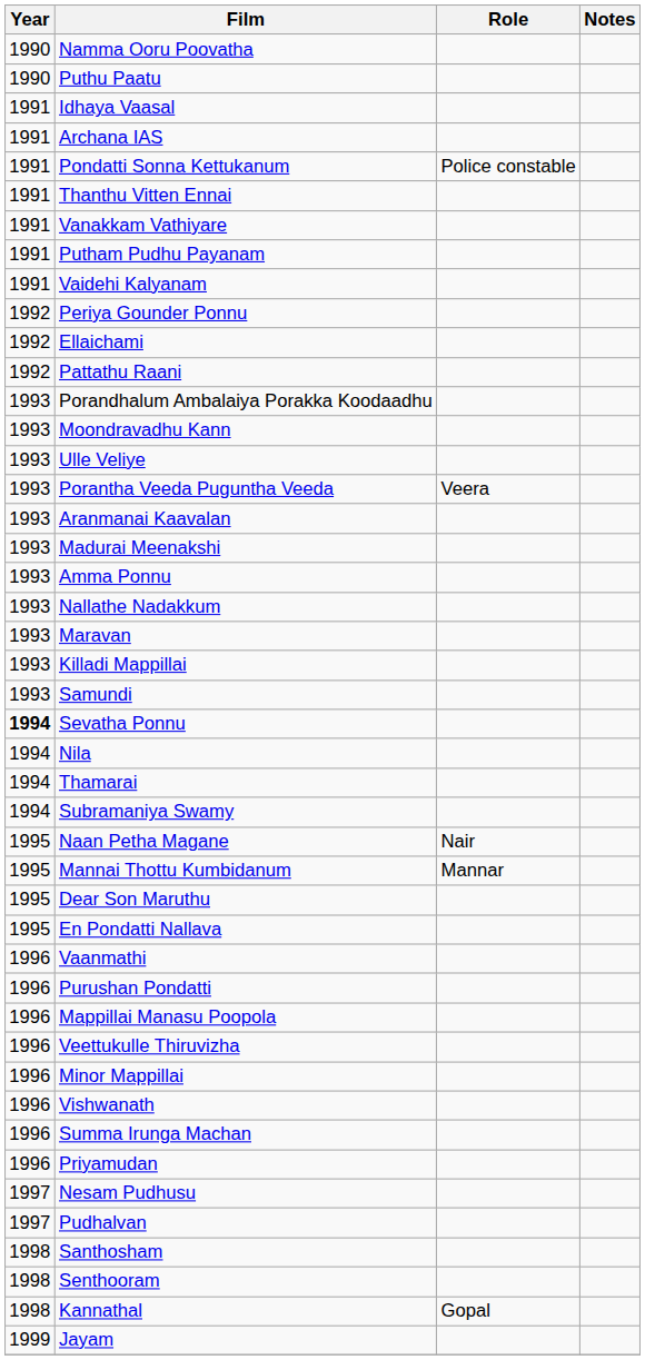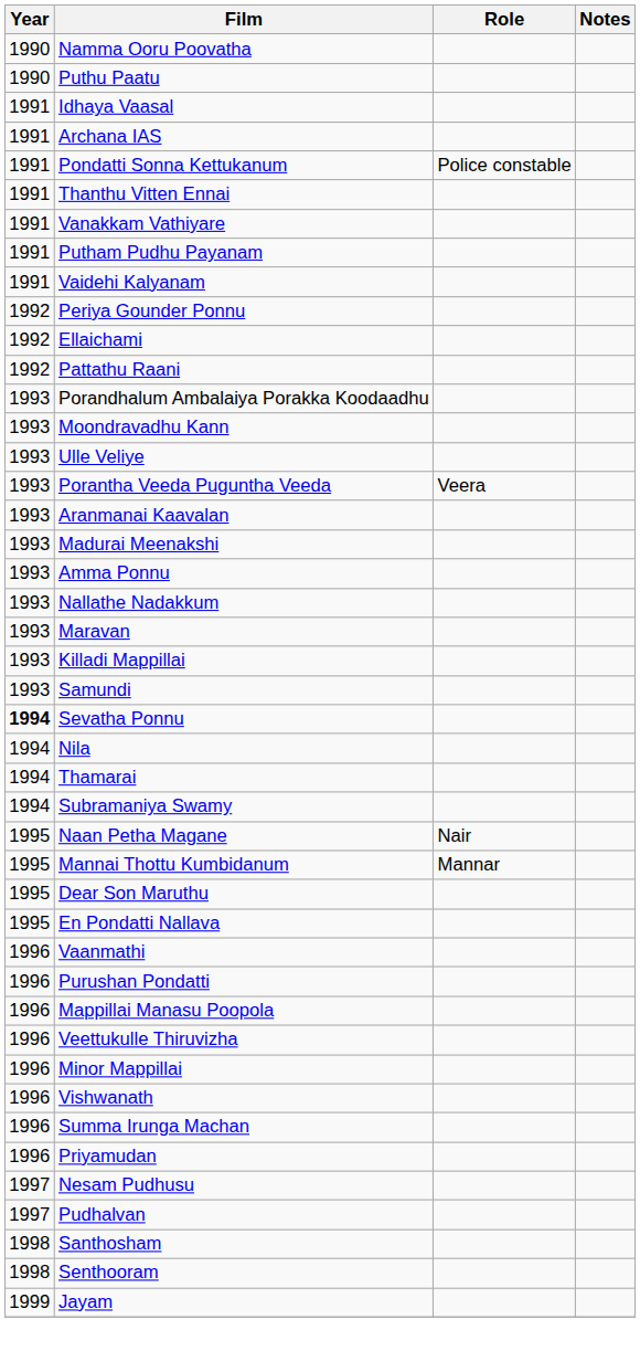- row: 1998 | Kannathal | Gopal
